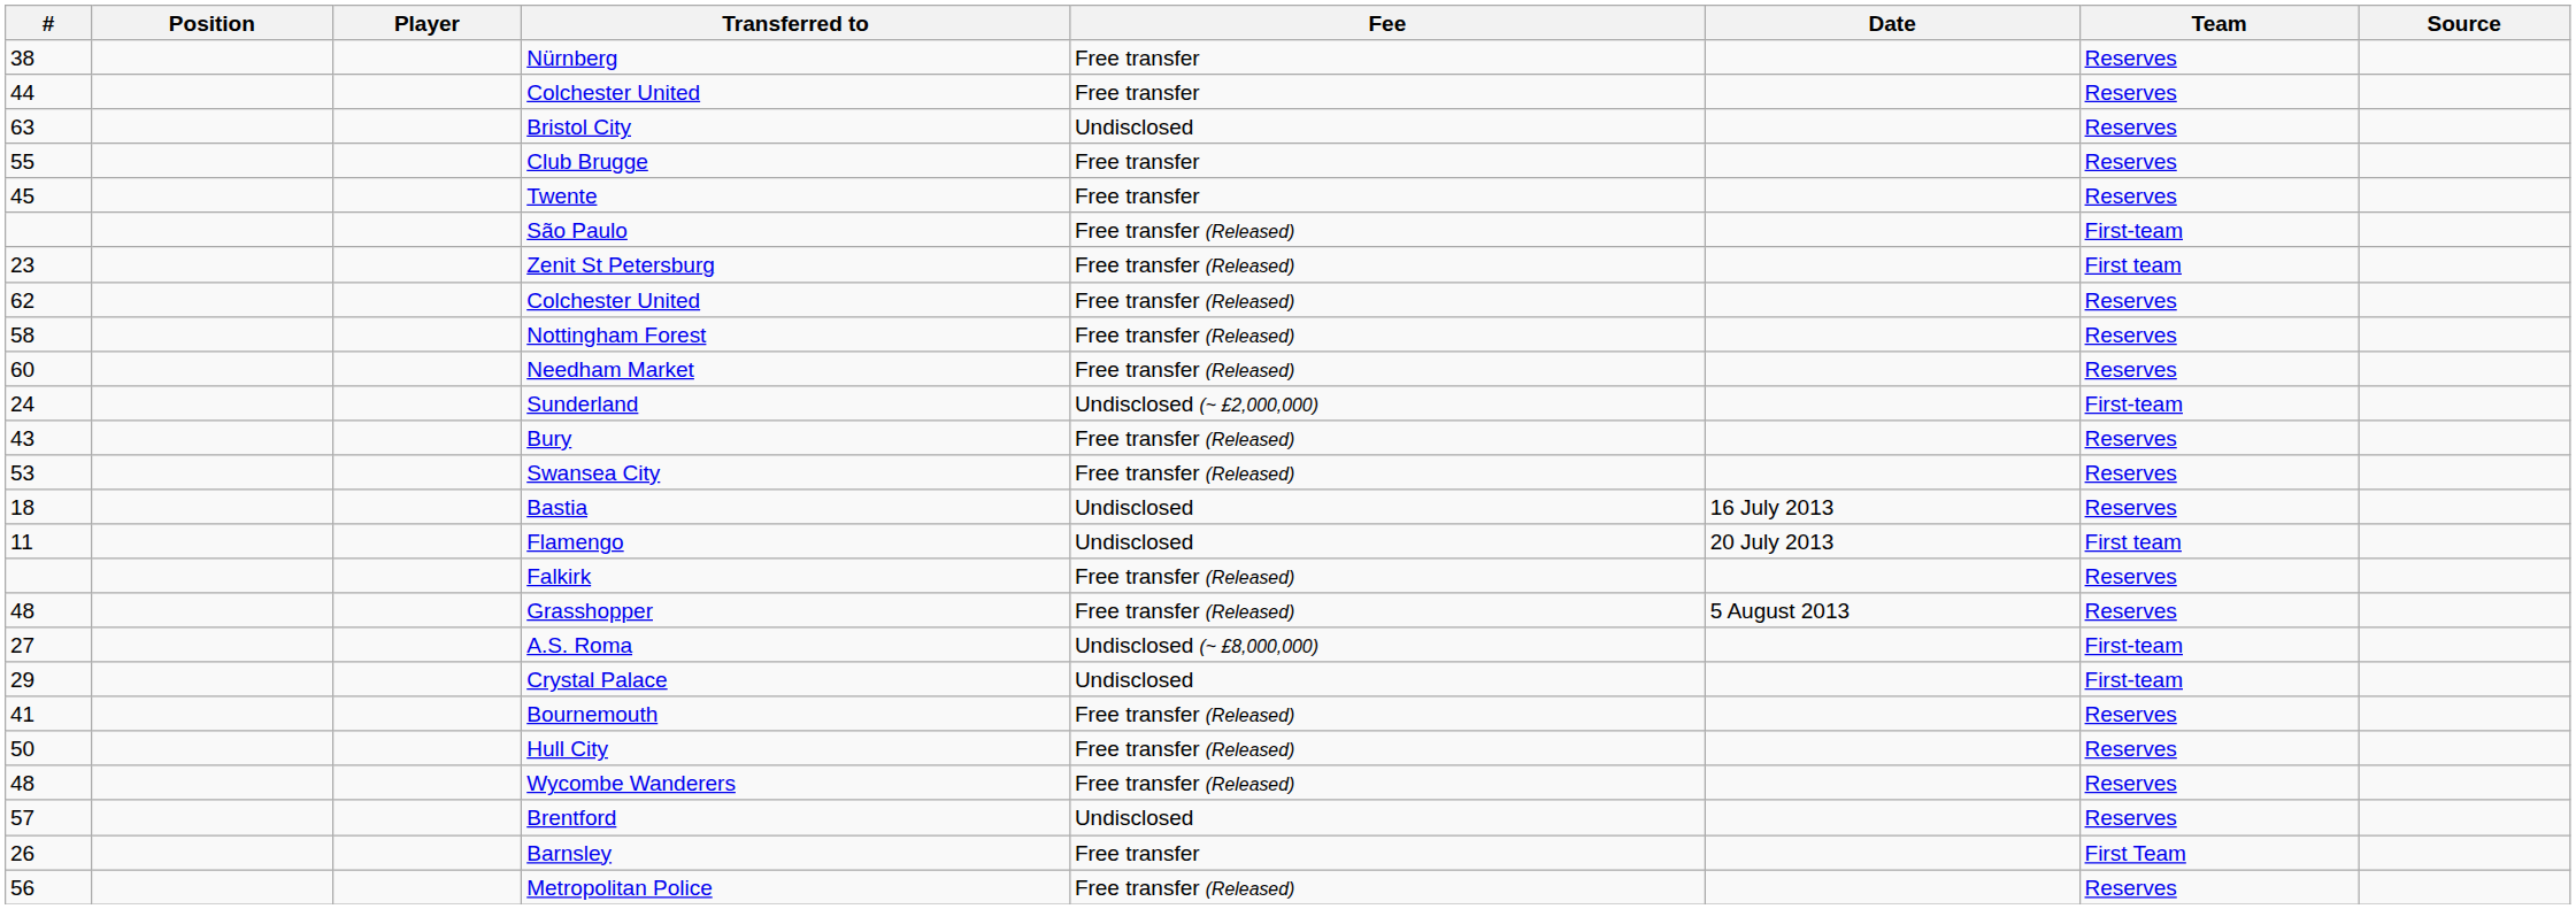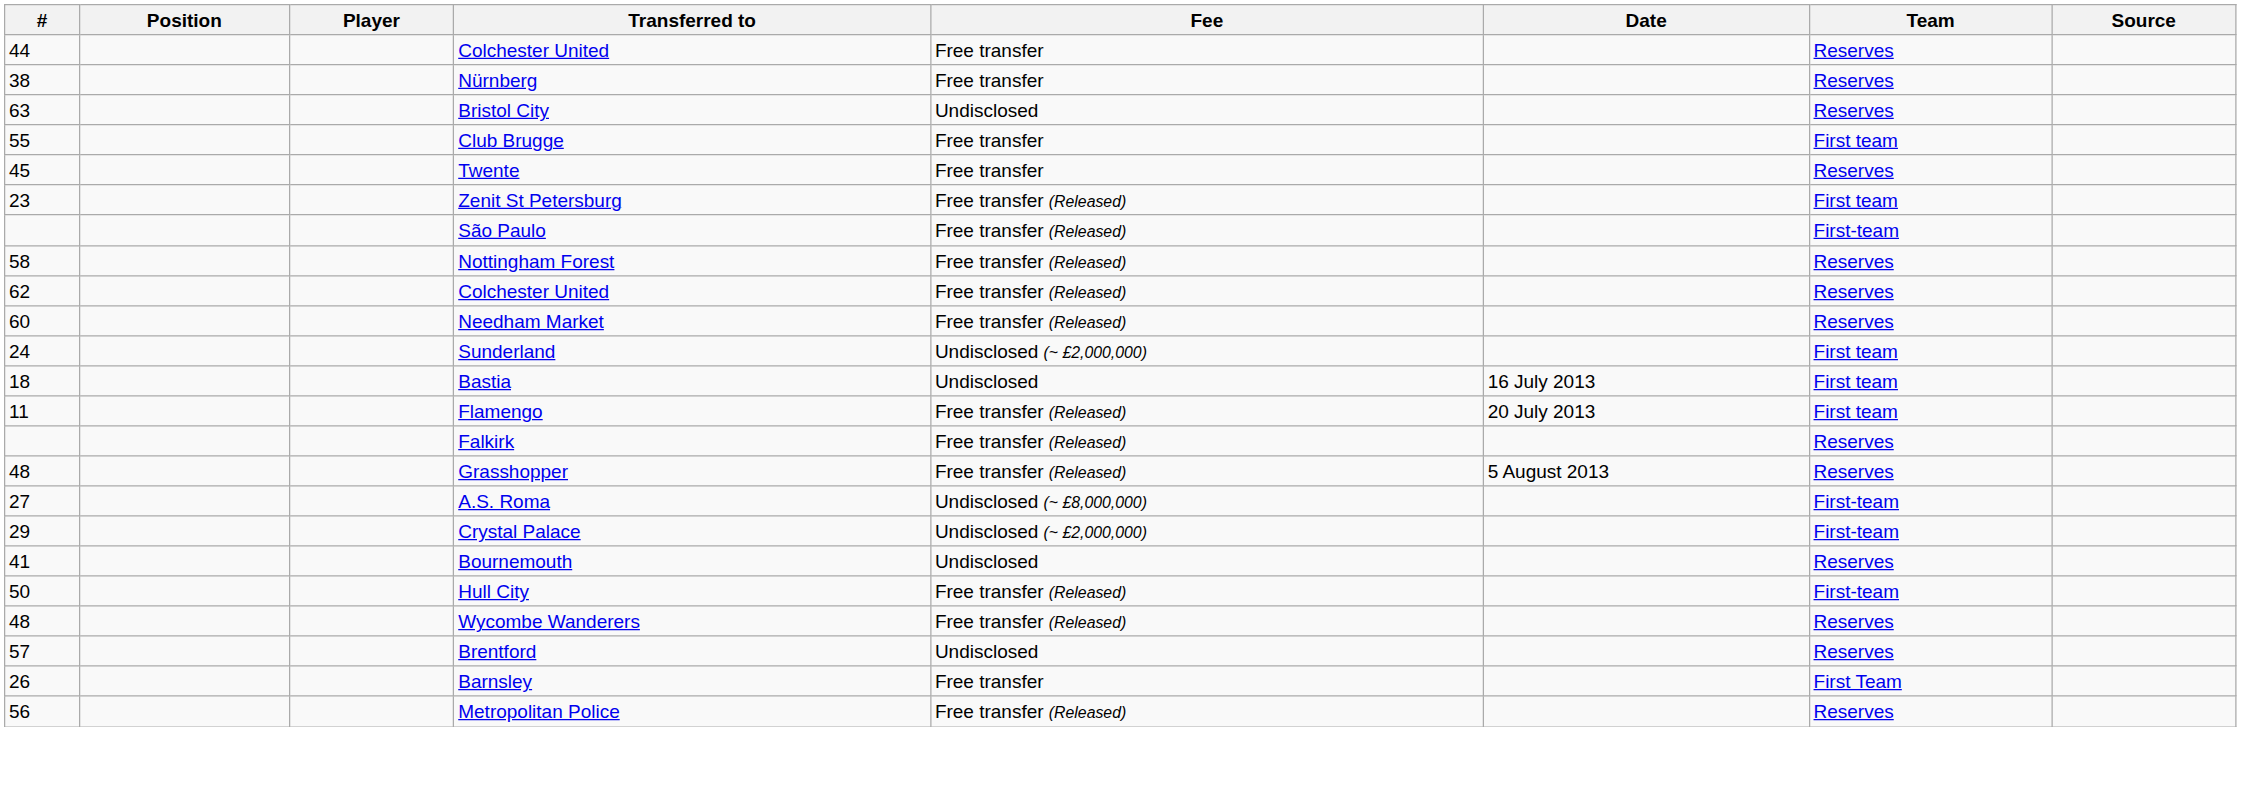rows swapped: Nürnberg <-> 44 / Colchester United
Club Brugge | Team: Reserves -> First team
rows swapped: São Paulo <-> Zenit St Petersburg
rows swapped: 62 / Colchester United <-> Nottingham Forest
Sunderland | Team: First-team -> First team
- row: 43 | Bury | Free transfer (Released) | Reserves
- row: 53 | Swansea City | Free transfer (Released) | Reserves
Bastia | Team: Reserves -> First team
Flamengo | Fee: Undisclosed -> Free transfer (Released)
Crystal Palace | Fee: Undisclosed -> Undisclosed (~ £2,000,000)
Bournemouth | Fee: Free transfer (Released) -> Undisclosed
Hull City | Team: Reserves -> First-team
